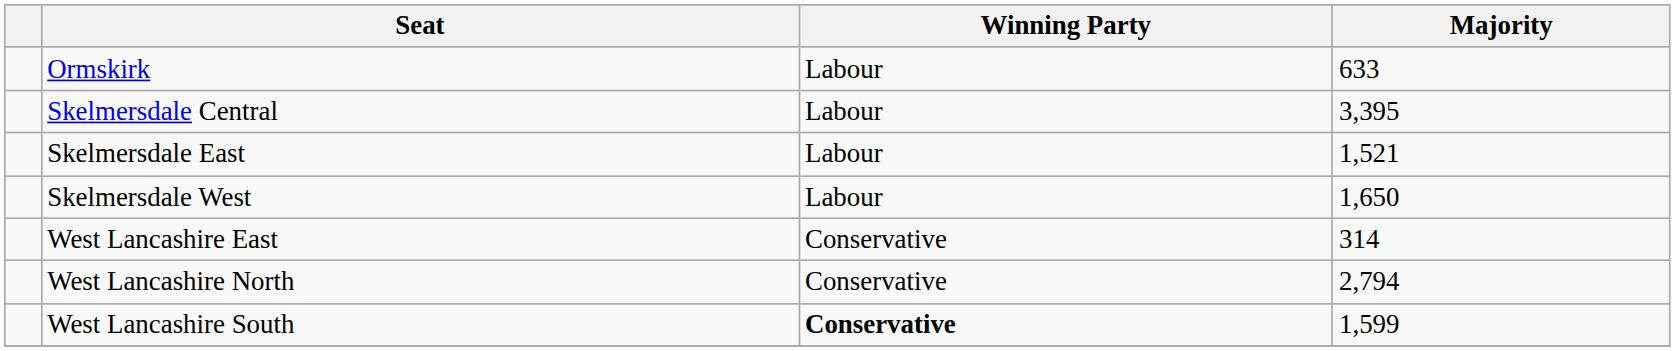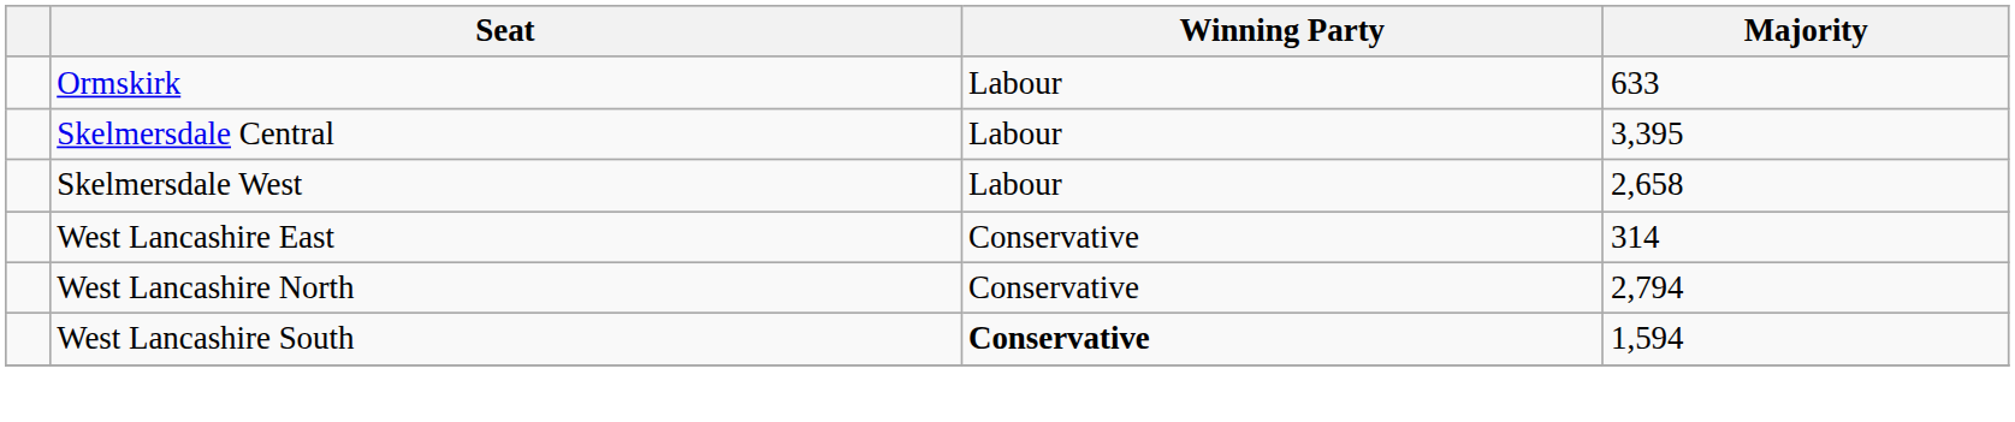- row: Skelmersdale East | Labour | 1,521
Skelmersdale West | Majority: 1,650 -> 2,658
West Lancashire South | Majority: 1,599 -> 1,594
